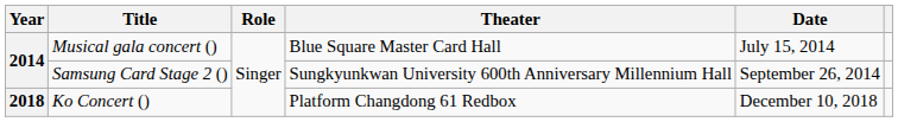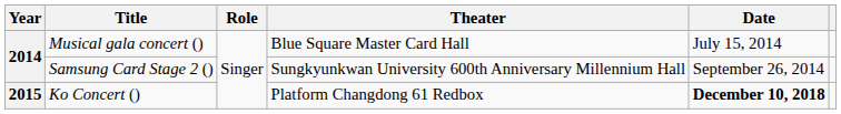Ko Concert () | Year: 2018 -> 2015
Ko Concert () | Date: normal -> bold
